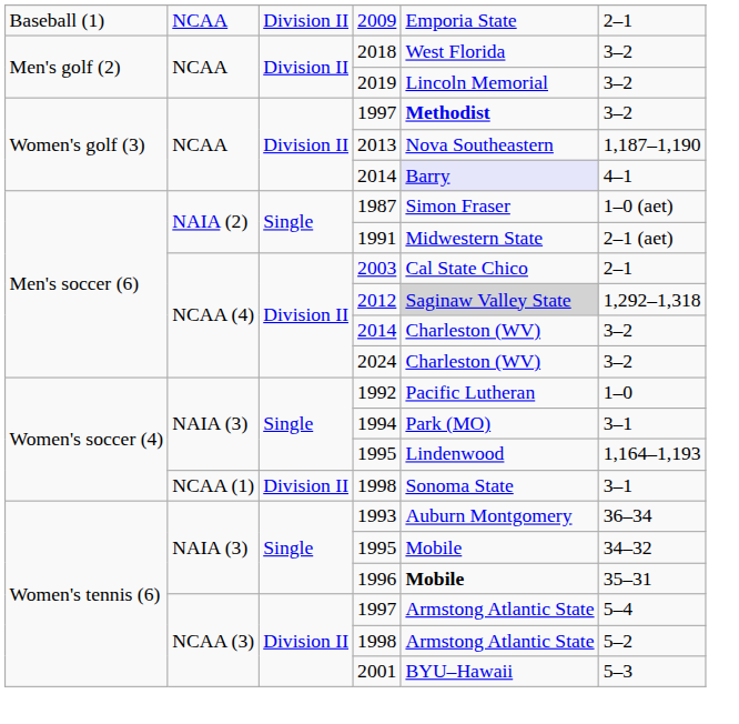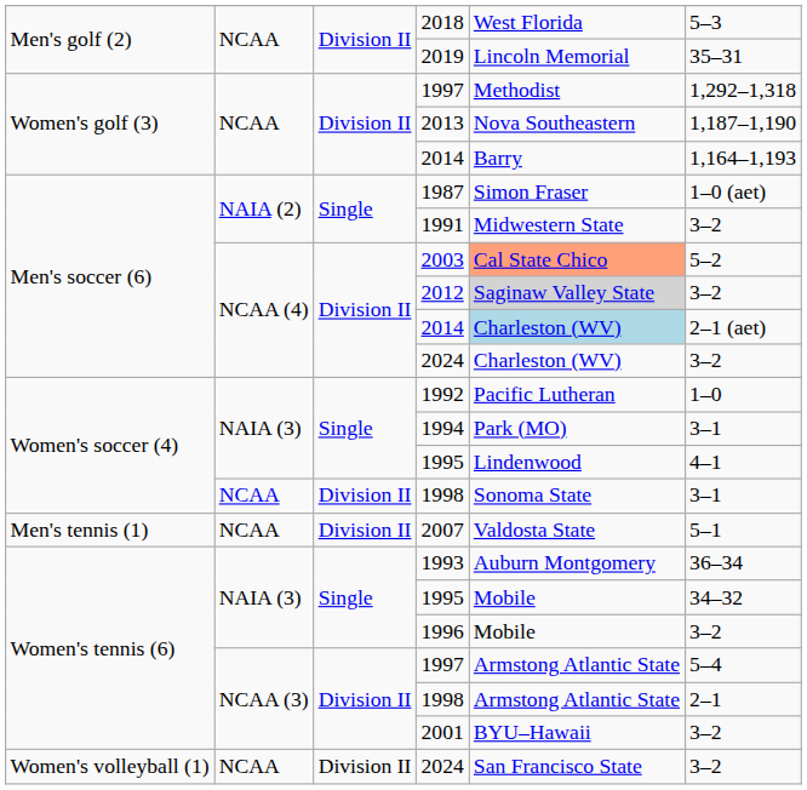- row: Baseball (1) | NCAA | Division II | 2009 | Emporia State | 2–1
2018 | column 6: 3–2 -> 5–3
2019 | column 6: 3–2 -> 35–31
Women's golf (3) / 1997 | column 5: bold -> normal
Women's golf (3) / 1997 | column 6: 3–2 -> 1,292–1,318
Women's golf (3) / 2014 | column 5: lavender background -> no background
Women's golf (3) / 2014 | column 6: 4–1 -> 1,164–1,193
1991 | column 6: 2–1 (aet) -> 3–2
2003 | column 5: no background -> lightsalmon background
2003 | column 6: 2–1 -> 5–2
2012 | column 6: 1,292–1,318 -> 3–2
Men's soccer (6) / 2014 | column 5: no background -> lightblue background
Men's soccer (6) / 2014 | column 6: 3–2 -> 2–1 (aet)
Women's soccer (4) / 1995 | column 6: 1,164–1,193 -> 4–1
Women's soccer (4) / 1998 | column 2: NCAA (1) -> NCAA
+ row: Men's tennis (1) | NCAA | Division II | 2007 | Valdosta State | 5–1
1996 | column 5: bold -> normal
1996 | column 6: 35–31 -> 3–2
Women's tennis (6) / 1998 | column 6: 5–2 -> 2–1
2001 | column 6: 5–3 -> 3–2
+ row: Women's volleyball (1) | NCAA | Division II | 2024 | San Francisco State | 3–2
